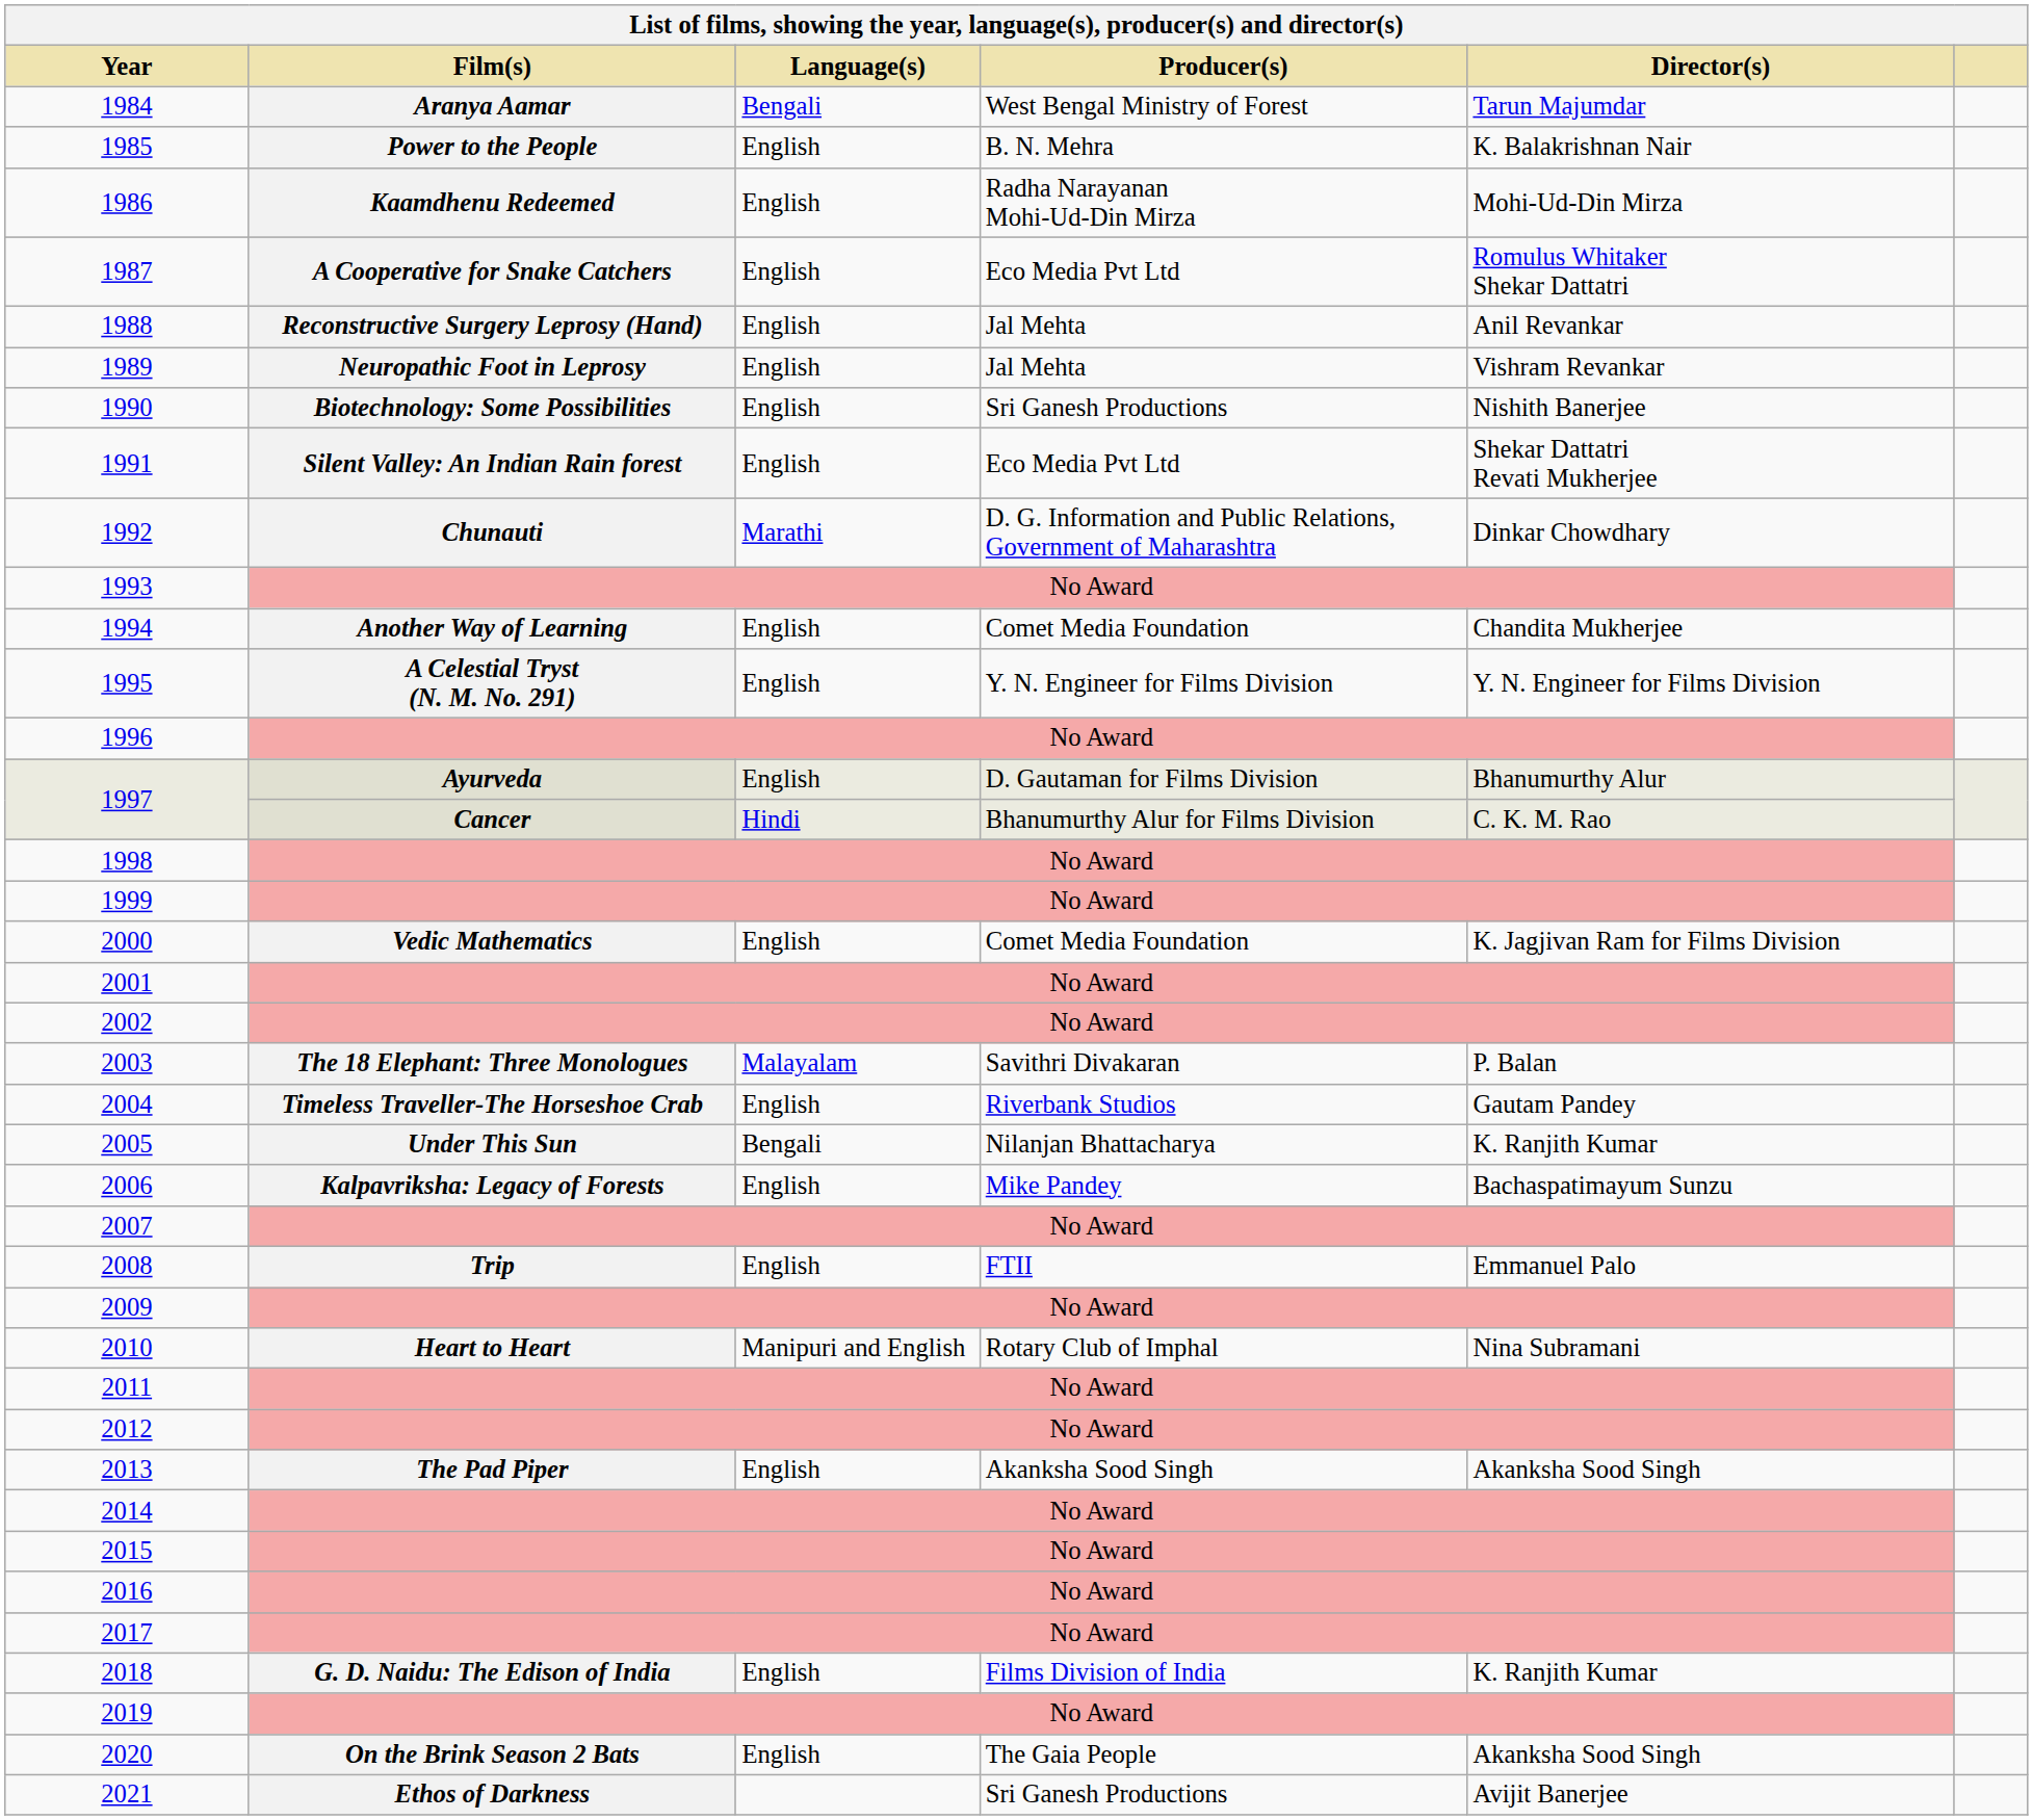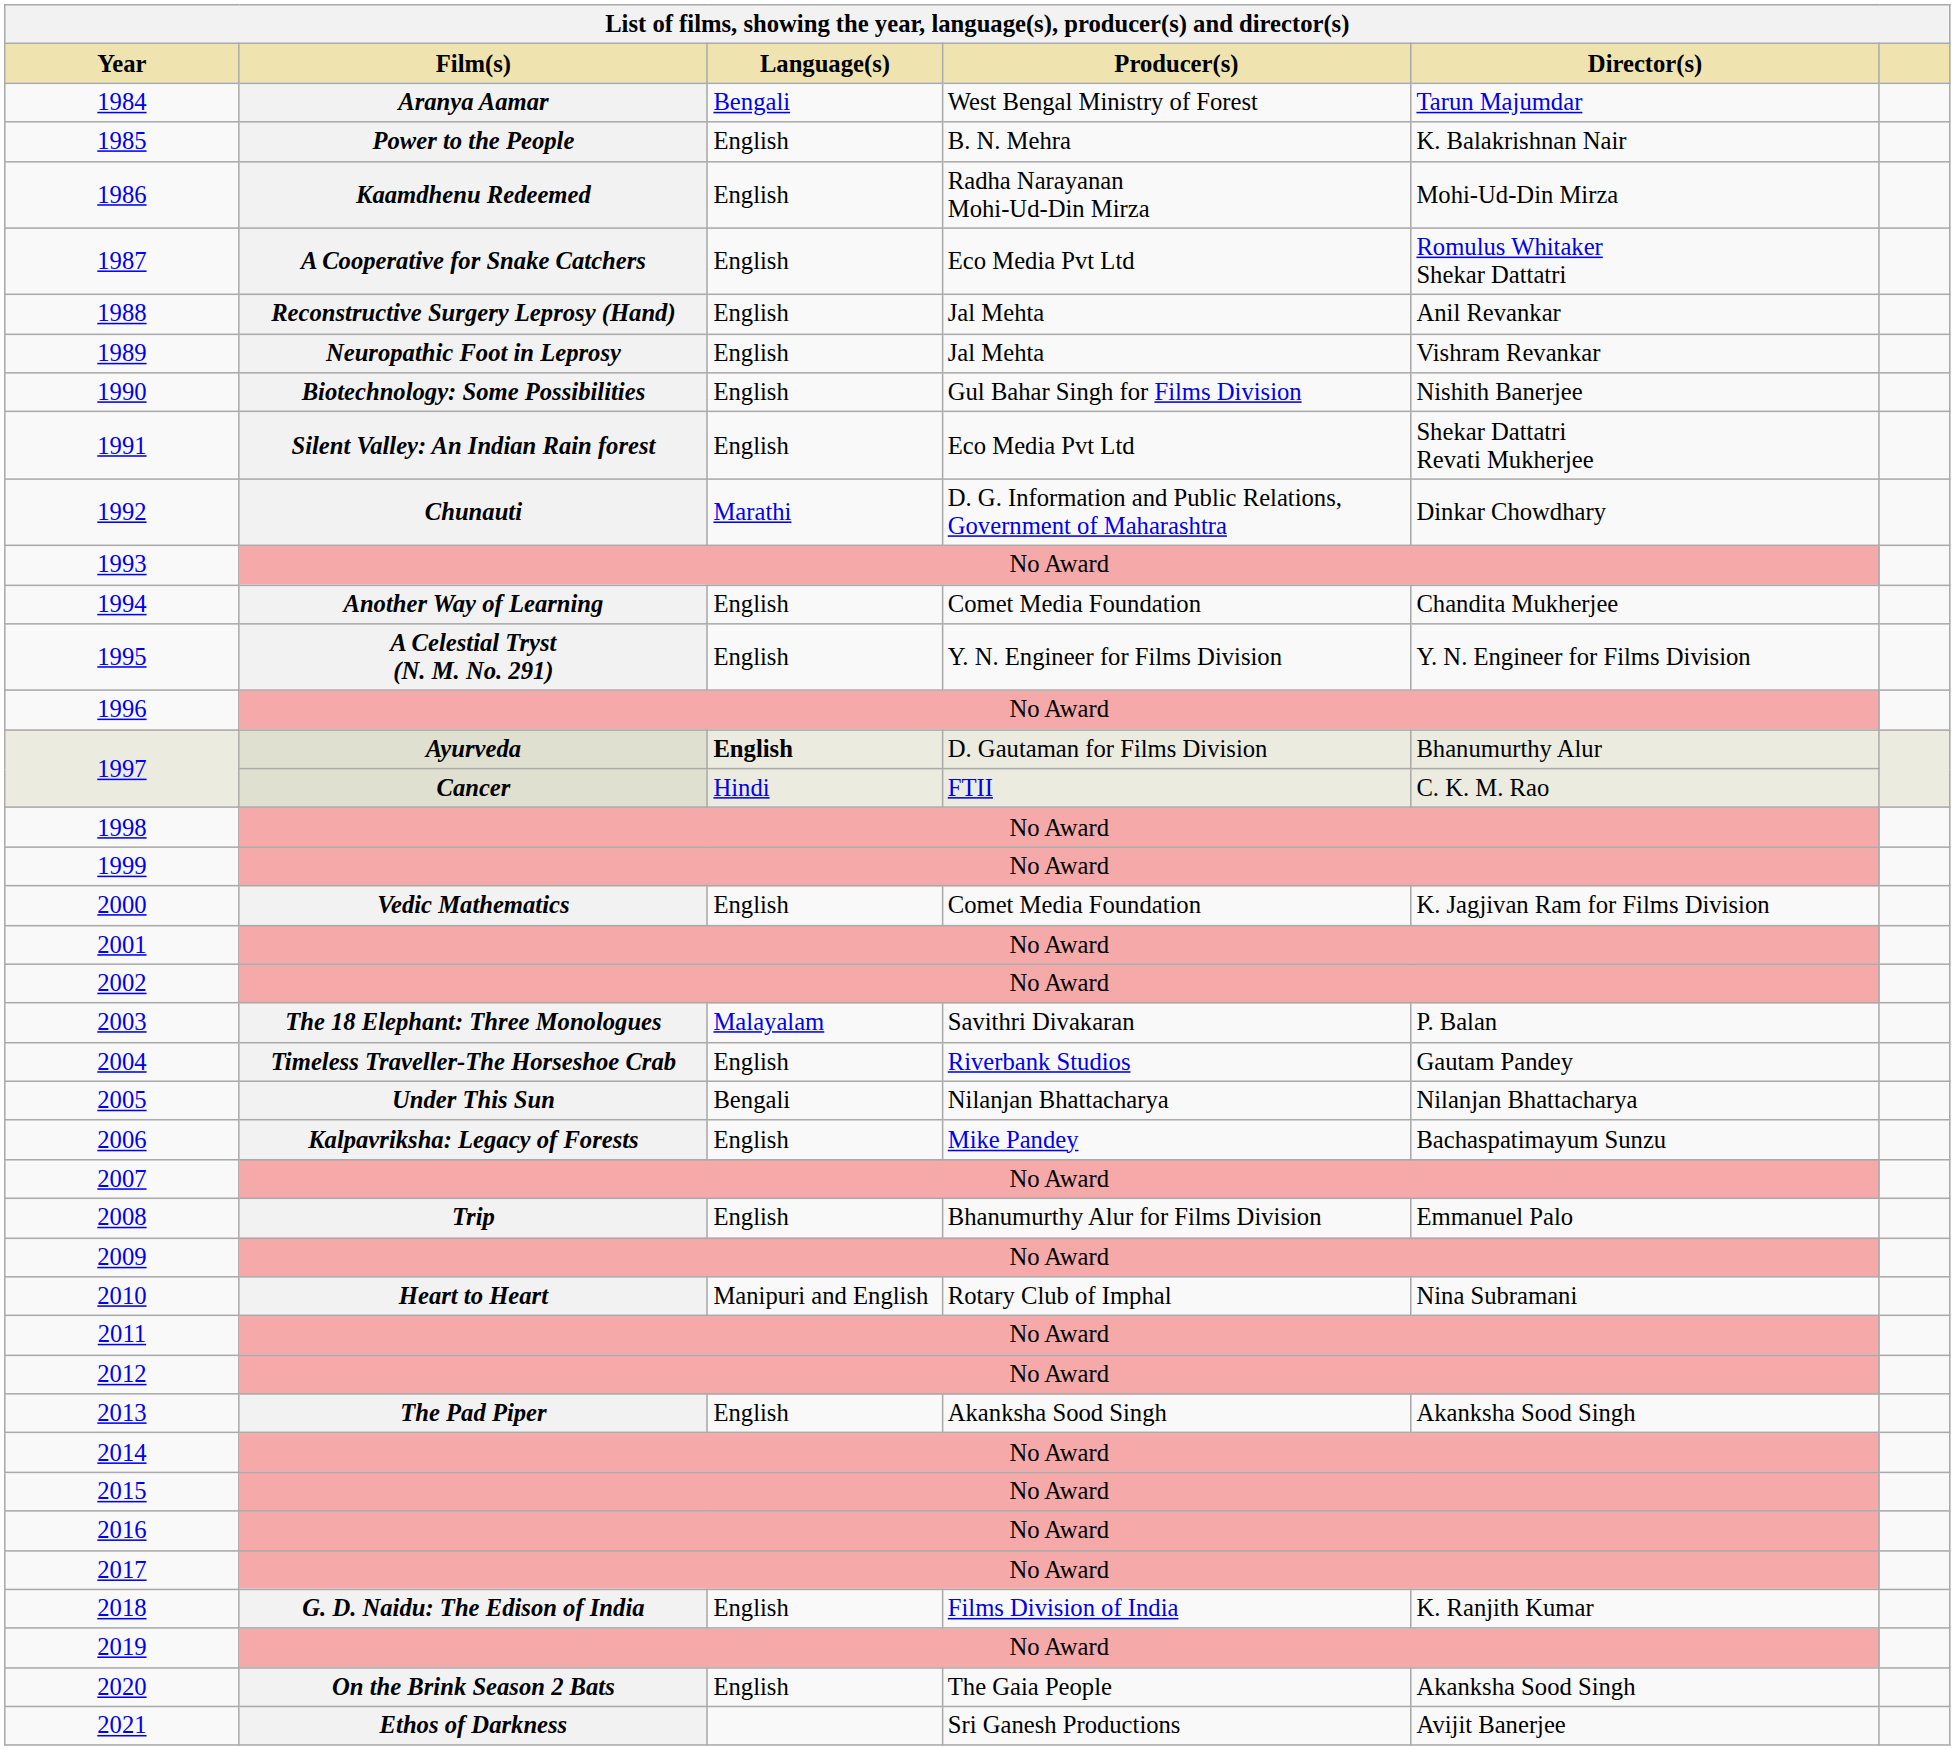1990 | Producer(s): Sri Ganesh Productions -> Gul Bahar Singh for Films Division
1997 / Ayurveda | Language(s): normal -> bold
1997 / Cancer | Producer(s): Bhanumurthy Alur for Films Division -> FTII
2005 | Director(s): K. Ranjith Kumar -> Nilanjan Bhattacharya
2008 | Producer(s): FTII -> Bhanumurthy Alur for Films Division
